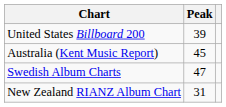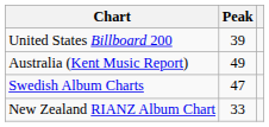Australia (Kent Music Report) | Peak: 45 -> 49
New Zealand RIANZ Album Chart | Peak: 31 -> 33
